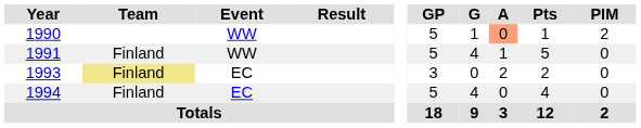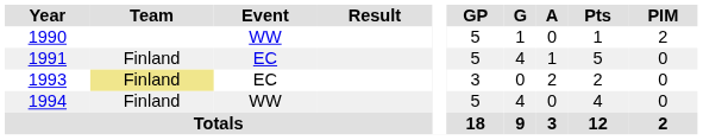1990 | A: lightsalmon background -> no background
1991 | Event: WW -> EC
1994 | Event: EC -> WW
